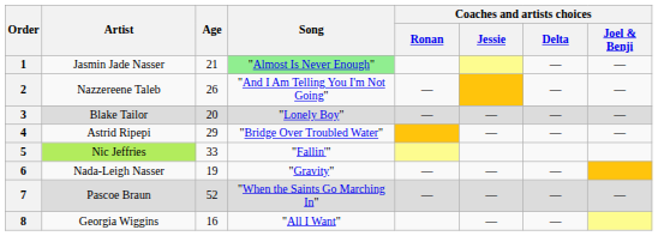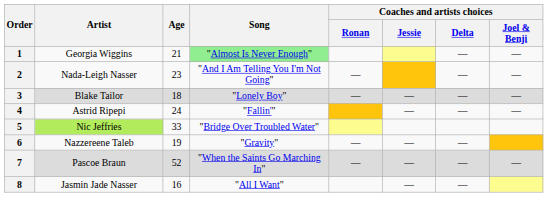1 | Artist: Jasmin Jade Nasser -> Georgia Wiggins
2 | Artist: Nazzereene Taleb -> Nada-Leigh Nasser
2 | Age: 26 -> 23
3 | Age: 20 -> 18
4 | Age: 29 -> 24
4 | Song: "Bridge Over Troubled Water" -> "Fallin'"
5 | Song: "Fallin'" -> "Bridge Over Troubled Water"
6 | Artist: Nada-Leigh Nasser -> Nazzereene Taleb
8 | Artist: Georgia Wiggins -> Jasmin Jade Nasser
